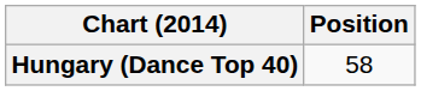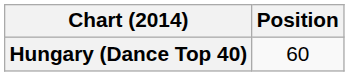Hungary (Dance Top 40) | Position: 58 -> 60
